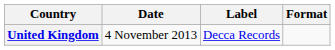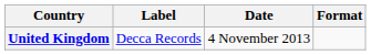columns swapped: Date <-> Label
